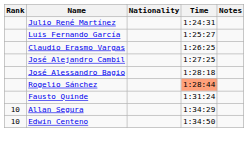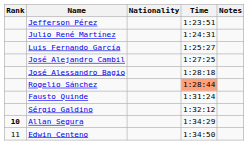+ row: Jefferson Pérez | 1:23:51
- row: Claudio Erasmo Vargas | 1:26:25
+ row: Sérgio Galdino | 1:32:12
Allan Segura | Rank: normal -> bold
Edwin Centeno | Rank: 10 -> 11
